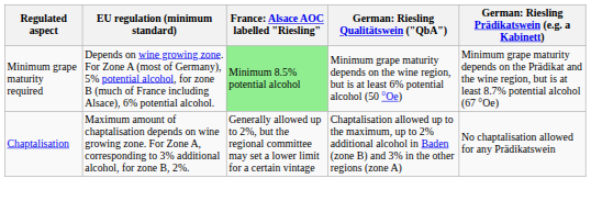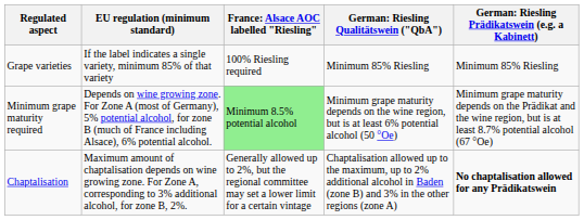+ row: Grape varieties | If the label indicates a single variety, minimum 85% of that variety | 100% Riesling required | Minimum 85% Riesling | Minimum 85% Riesling
Chaptalisation | column 5: normal -> bold
